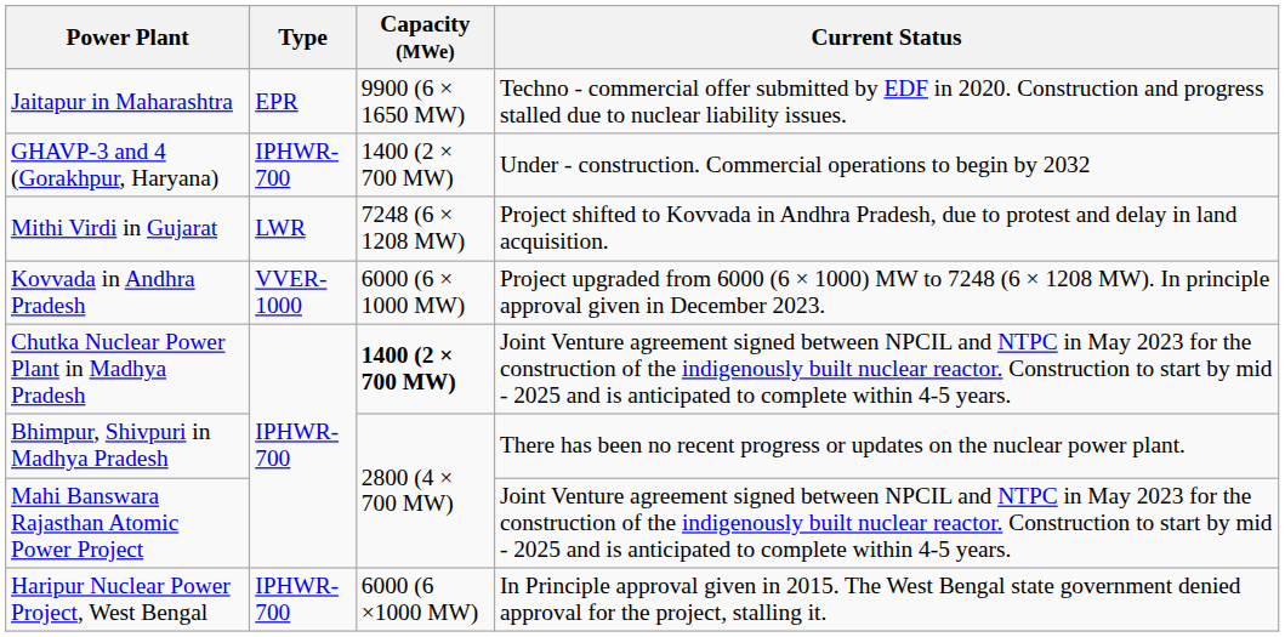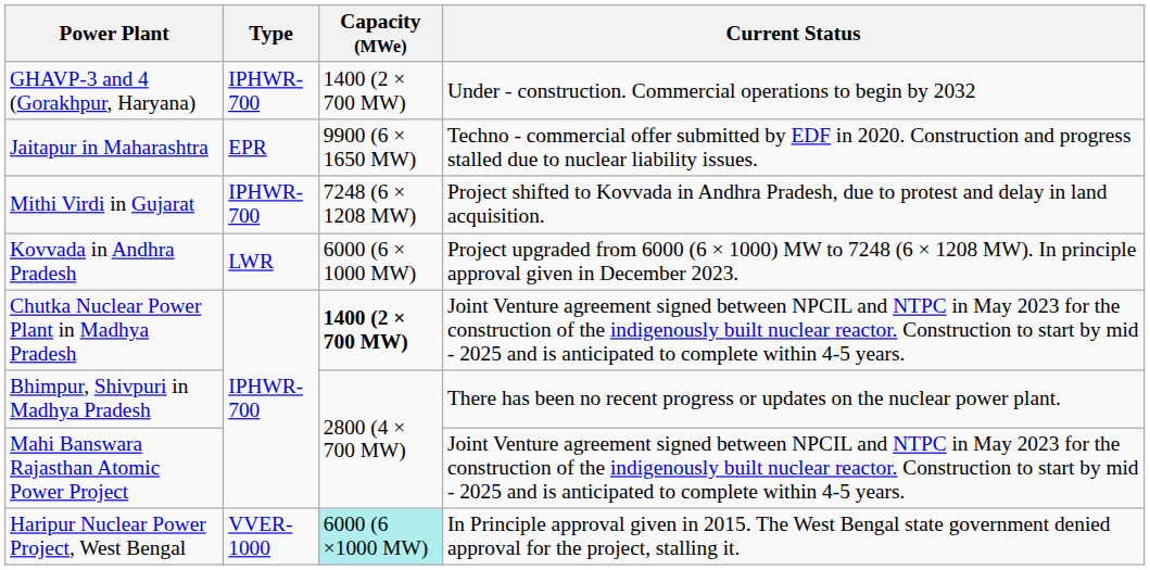rows swapped: Jaitapur in Maharashtra <-> GHAVP-3 and 4 (Gorakhpur, Haryana)
Mithi Virdi in Gujarat | Type: LWR -> IPHWR-700
Kovvada in Andhra Pradesh | Type: VVER-1000 -> LWR
Haripur Nuclear Power Project, West Bengal | Type: IPHWR-700 -> VVER-1000
Haripur Nuclear Power Project, West Bengal | Capacity (MWe): no background -> paleturquoise background
